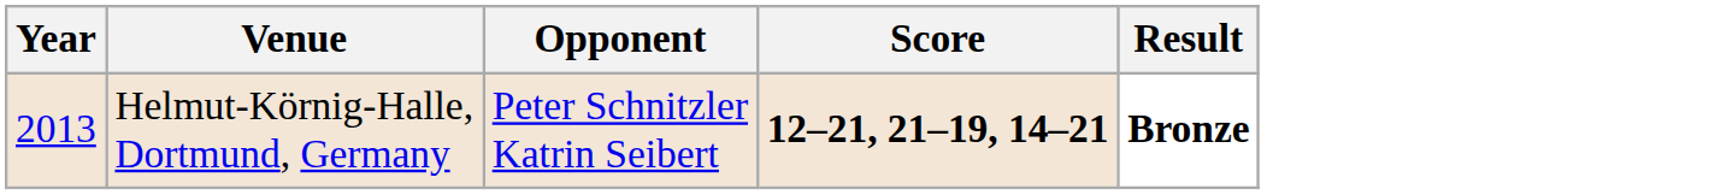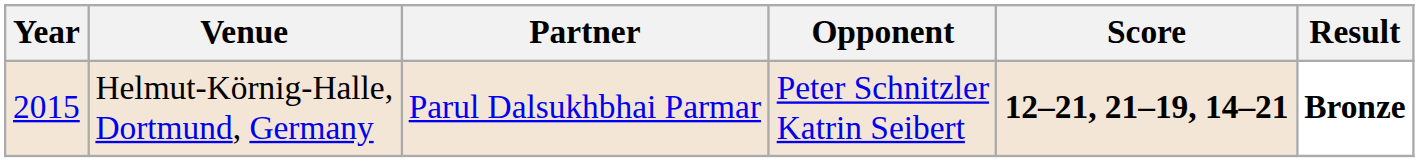+ column: Partner | Parul Dalsukhbhai Parmar
Helmut-Körnig-Halle, Dortmund, Germany | Year: 2013 -> 2015
